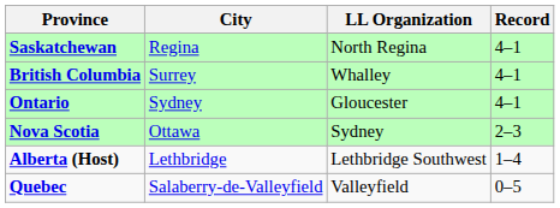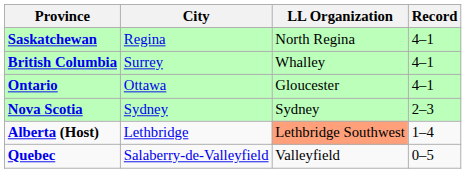Ontario | City: Sydney -> Ottawa
Nova Scotia | City: Ottawa -> Sydney
Alberta (Host) | LL Organization: no background -> lightsalmon background
